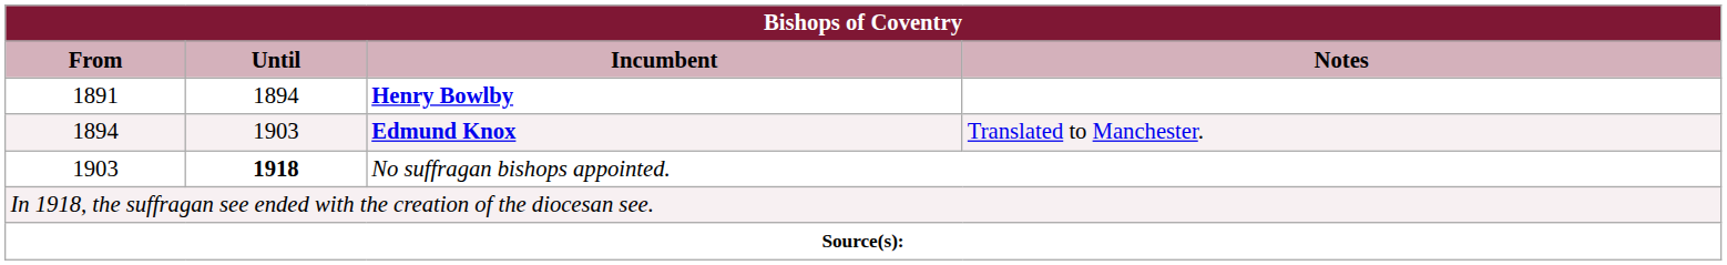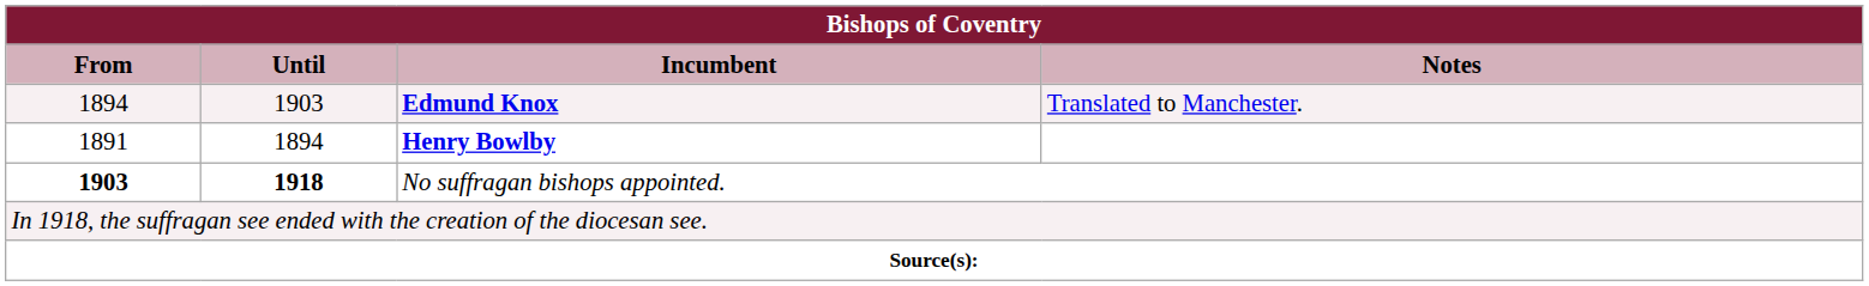rows swapped: Henry Bowlby <-> Edmund Knox
No suffragan bishops appointed. | From: normal -> bold
